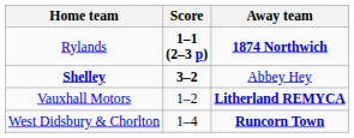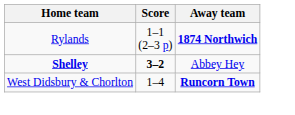Rylands | Score: bold -> normal
- row: Vauxhall Motors | 1–2 | Litherland REMYCA
